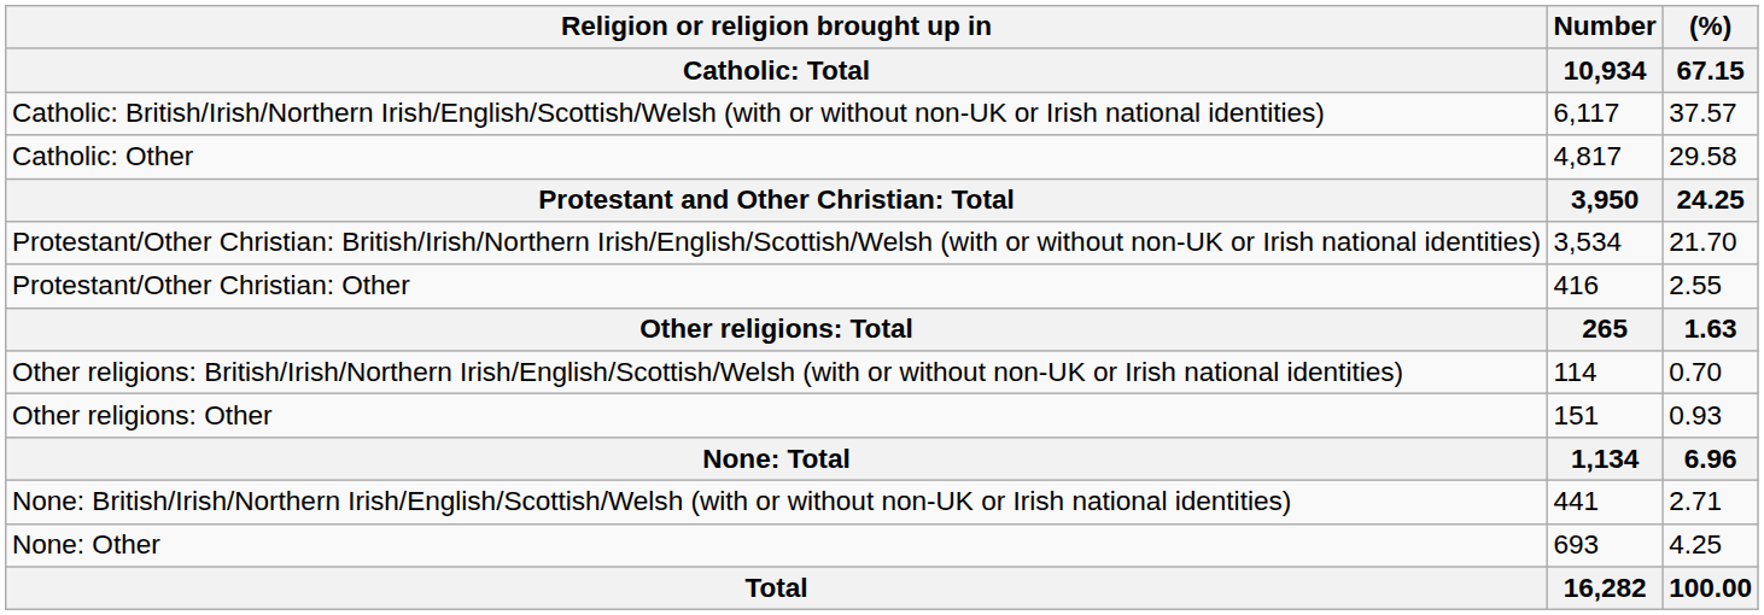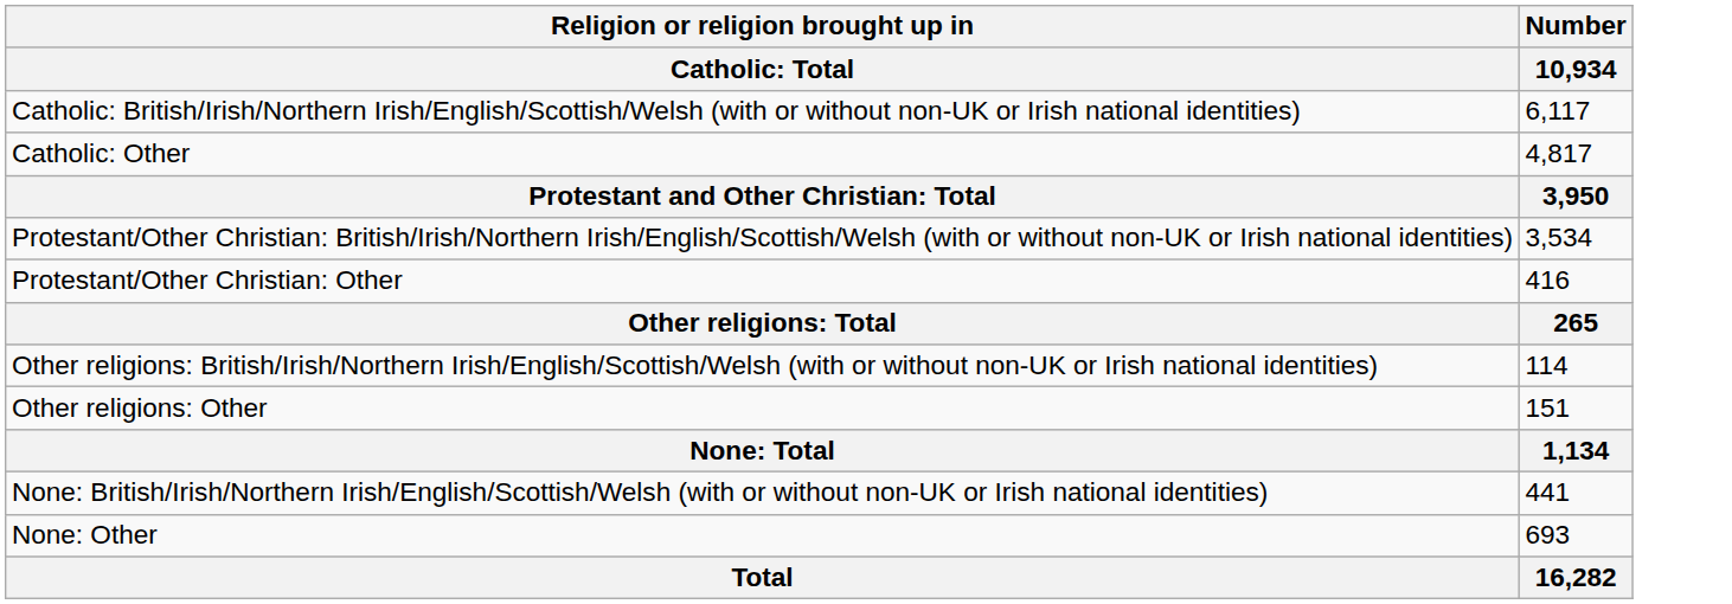- column: (%) | 67.15 | 37.57 | 29.58 | 24.25 | 21.70 | 2.55 | 1.63 | 0.70 | 0.93 | 6.96 | 2.71 | 4.25 | 100.00
